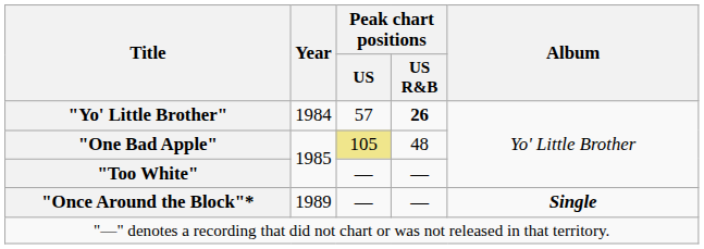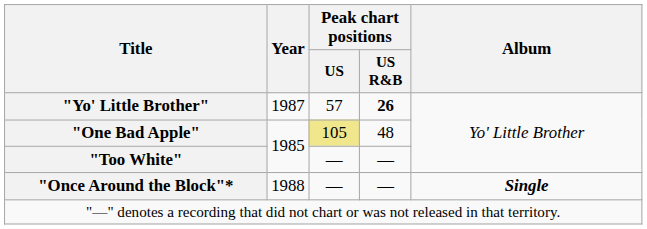"Yo' Little Brother" | Year: 1984 -> 1987
"Once Around the Block"* | Year: 1989 -> 1988
